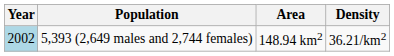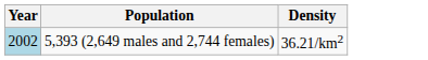- column: Area | 148.94 km2
